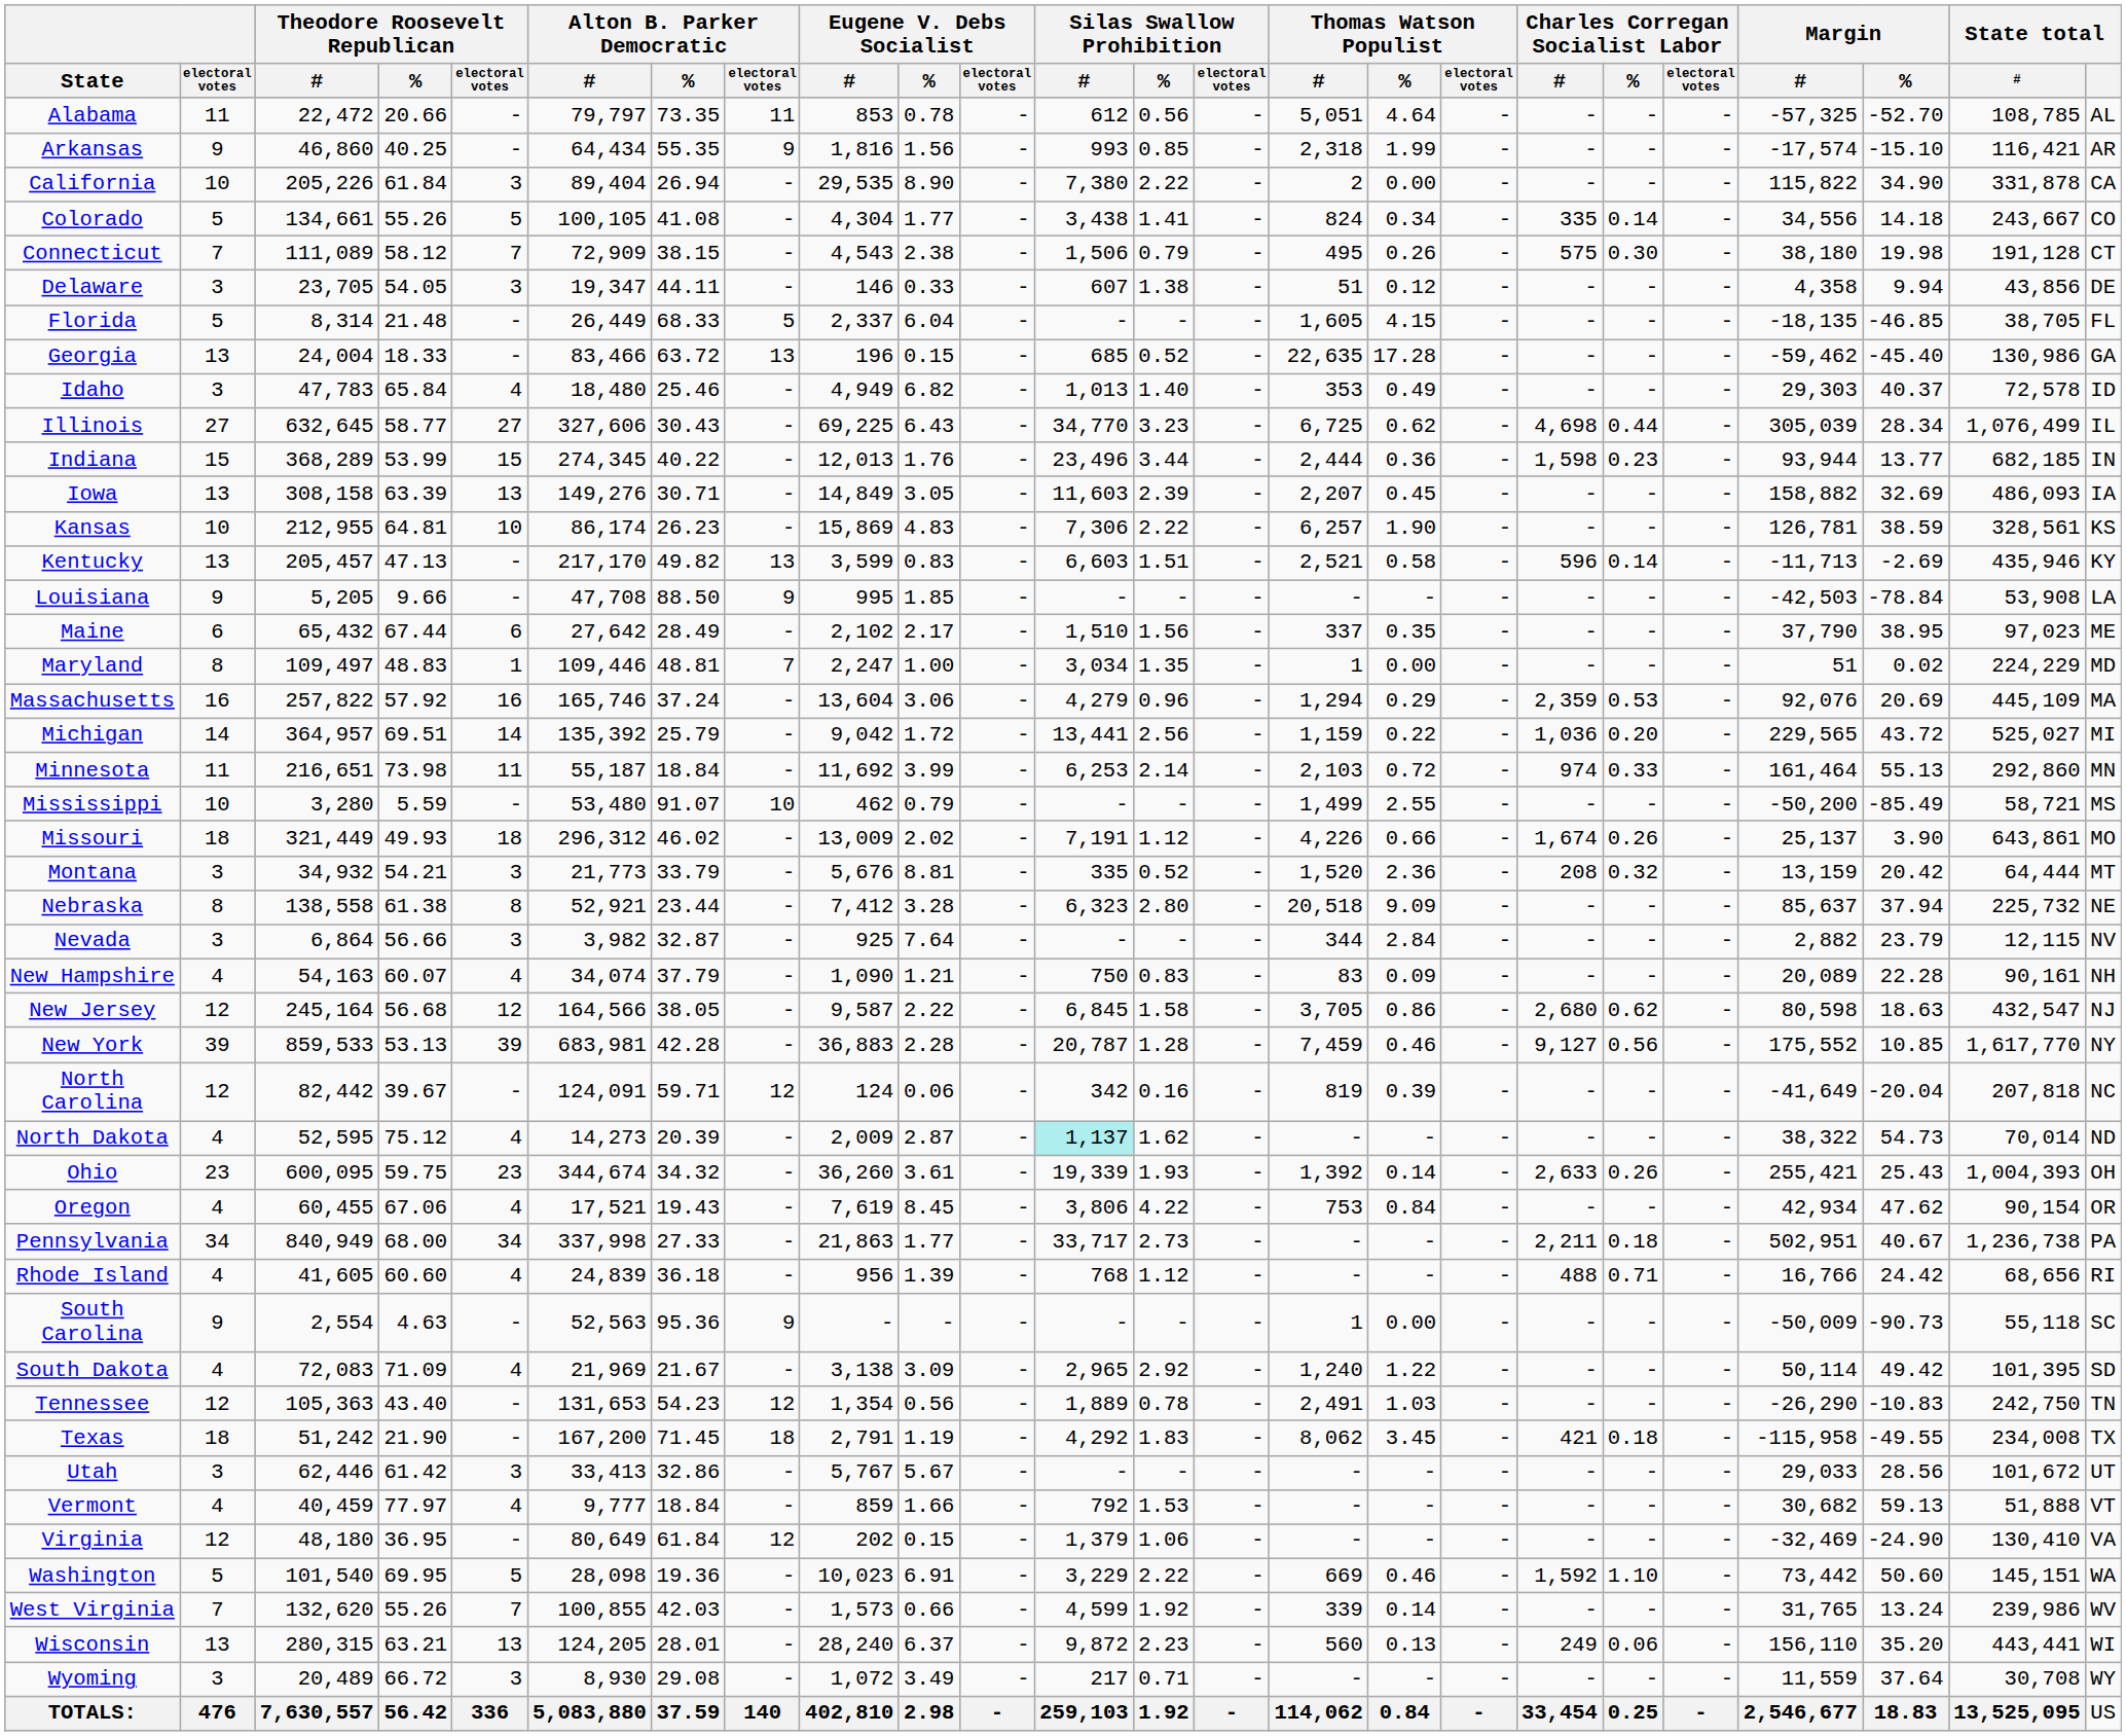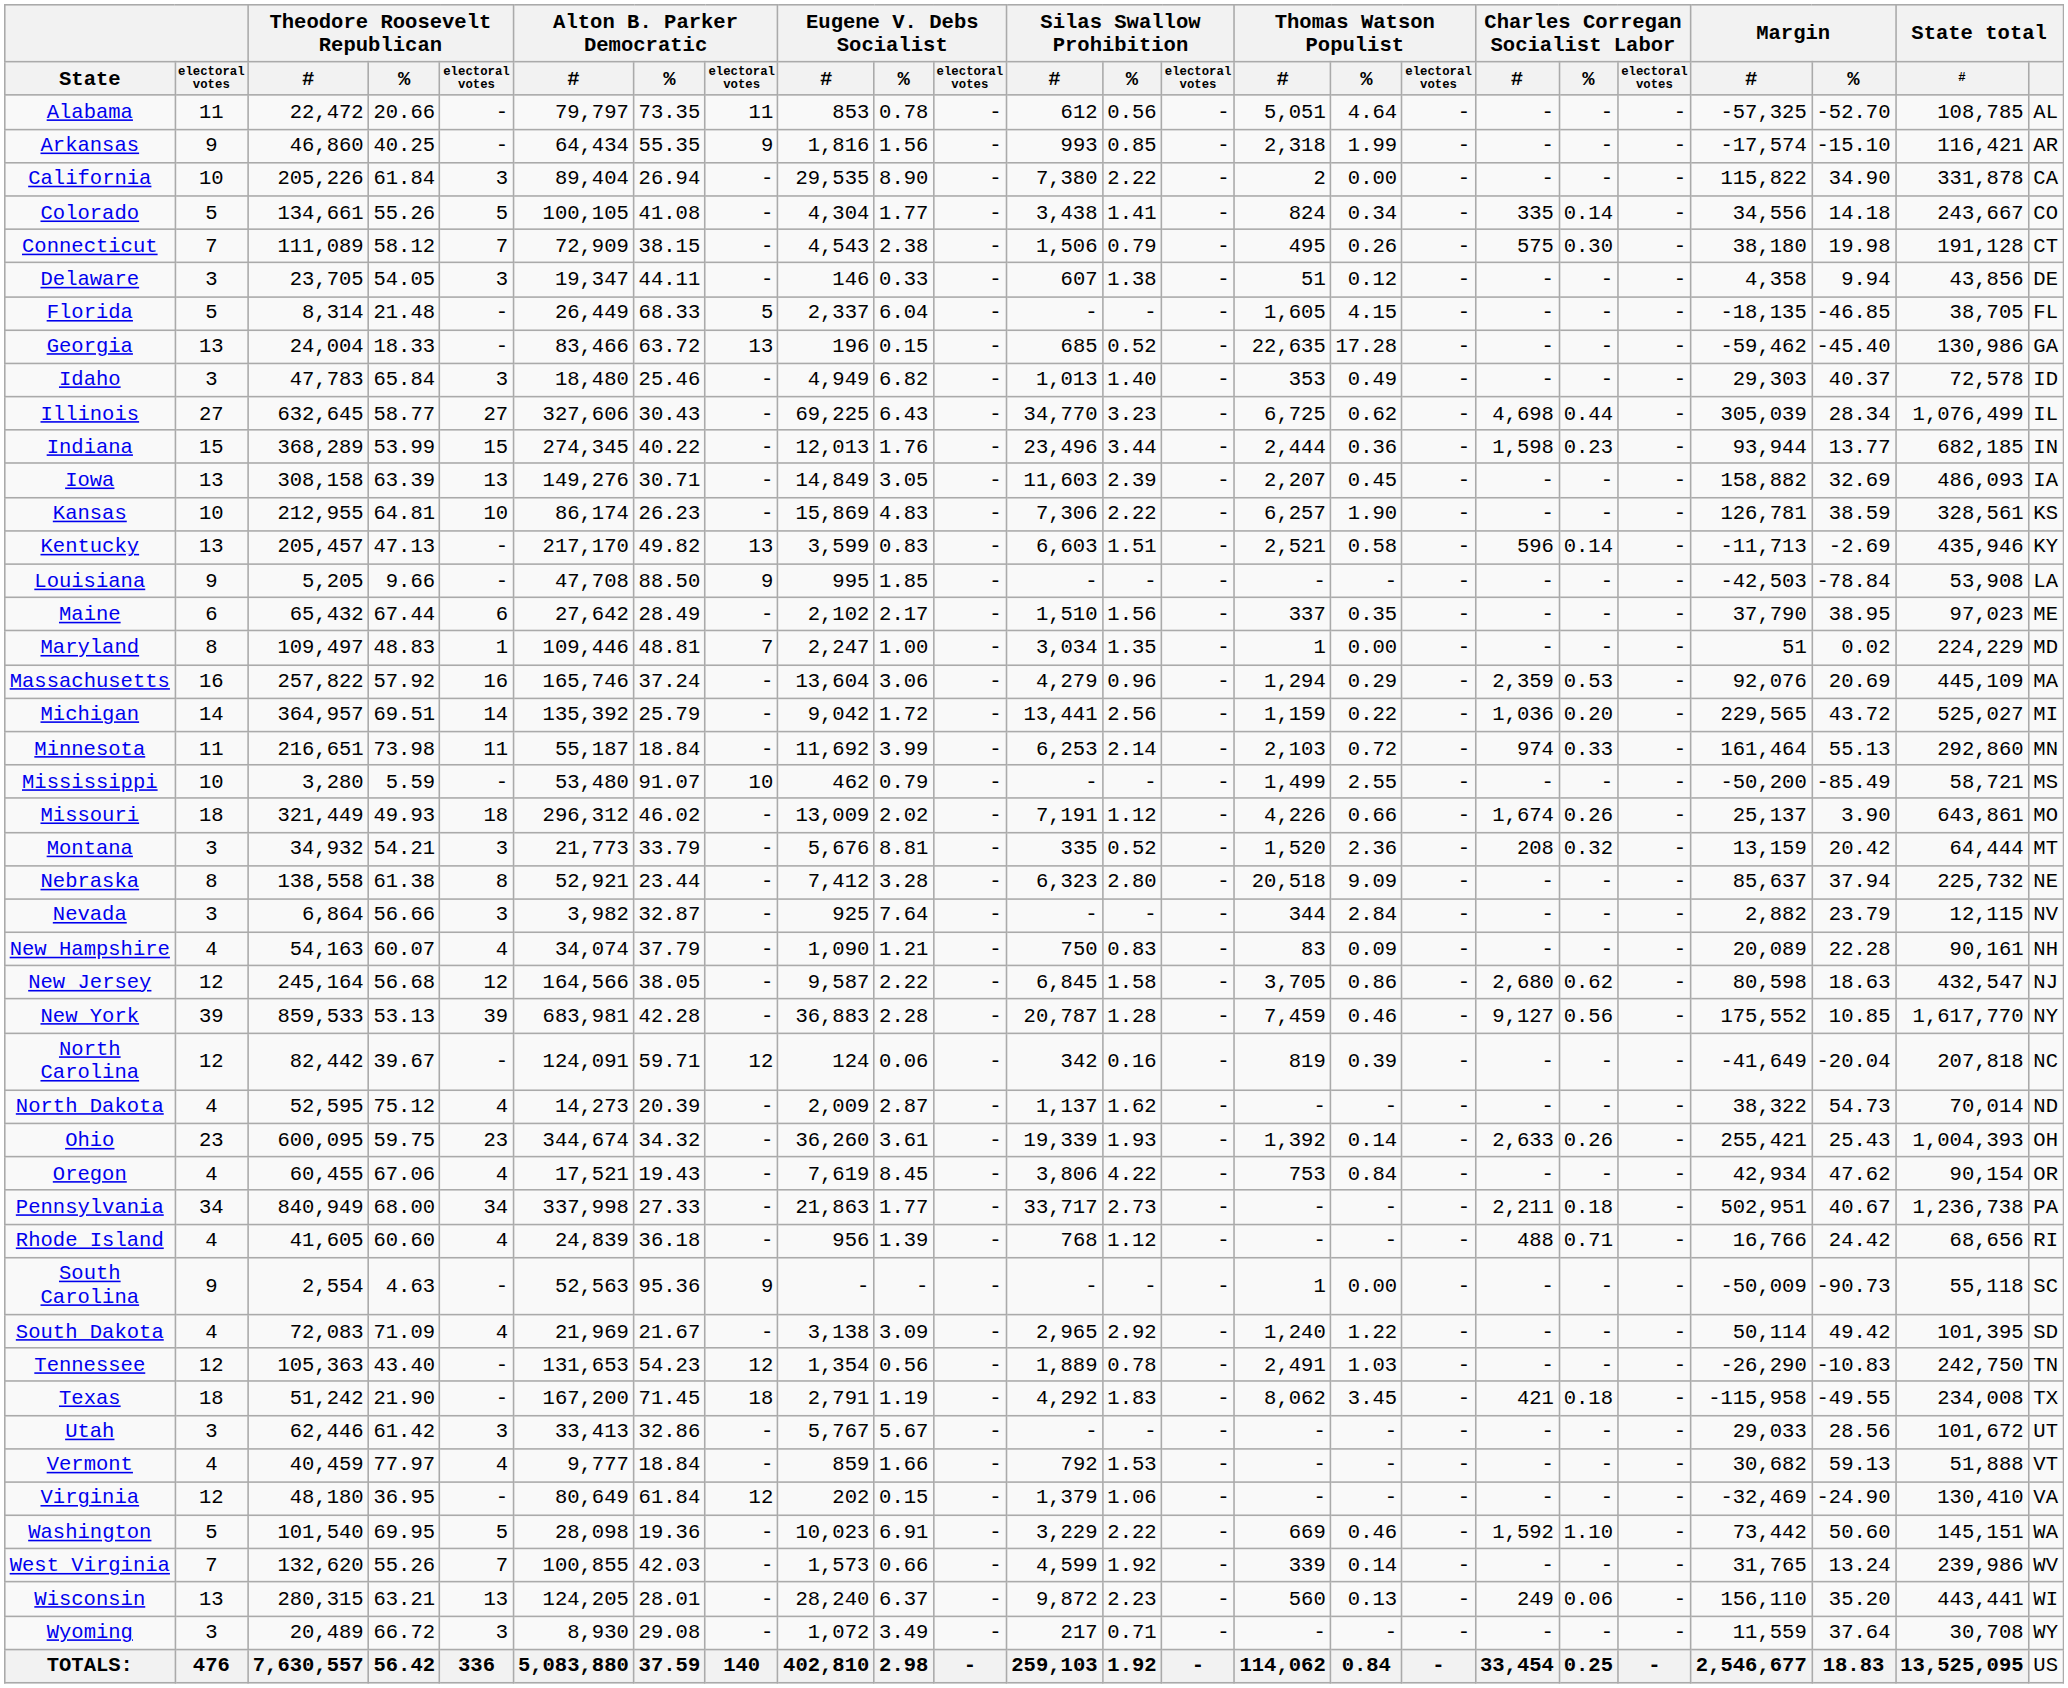Idaho | Theodore Roosevelt Republican / electoral votes: 4 -> 3
North Dakota | Silas Swallow Prohibition / #: paleturquoise background -> no background
